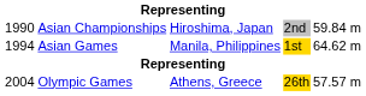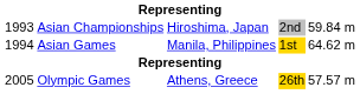Asian Championships | column 1: 1990 -> 1993
Olympic Games | column 1: 2004 -> 2005
